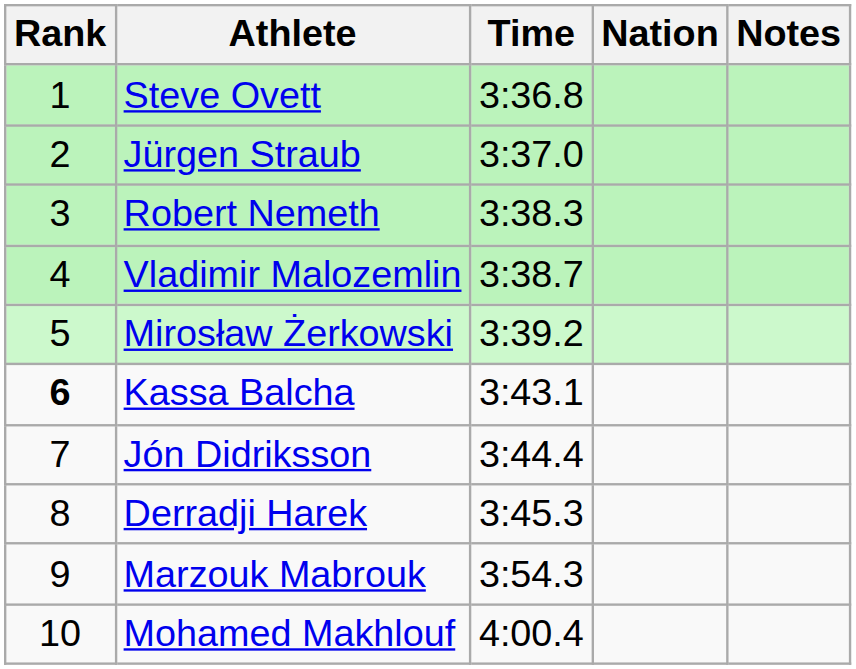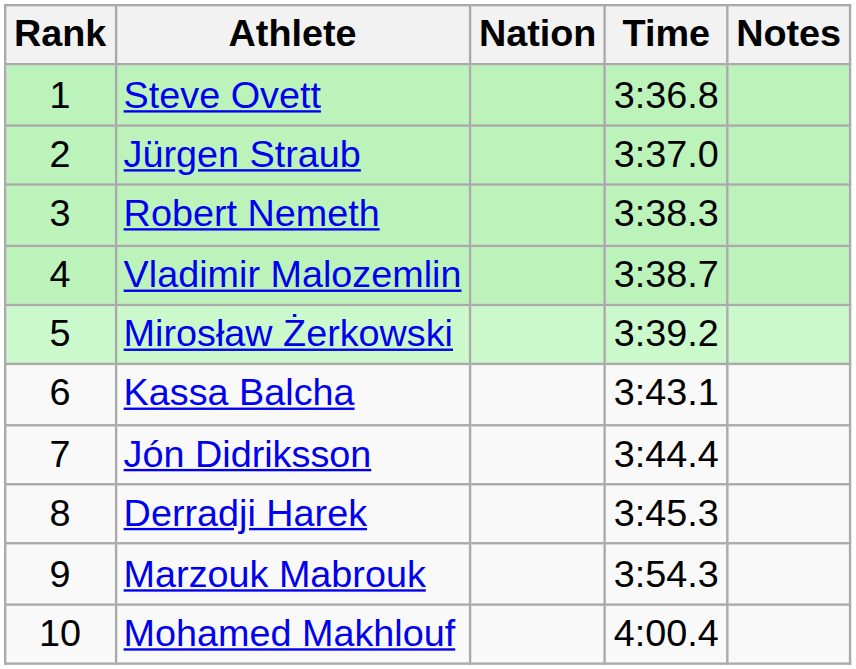columns swapped: Nation <-> Time
Kassa Balcha | Rank: bold -> normal
